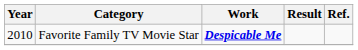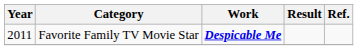Favorite Family TV Movie Star | Year: 2010 -> 2011
